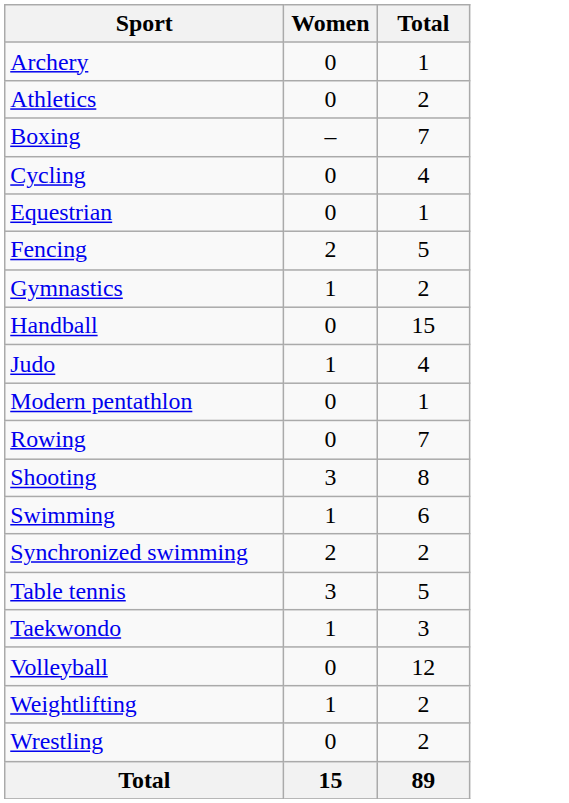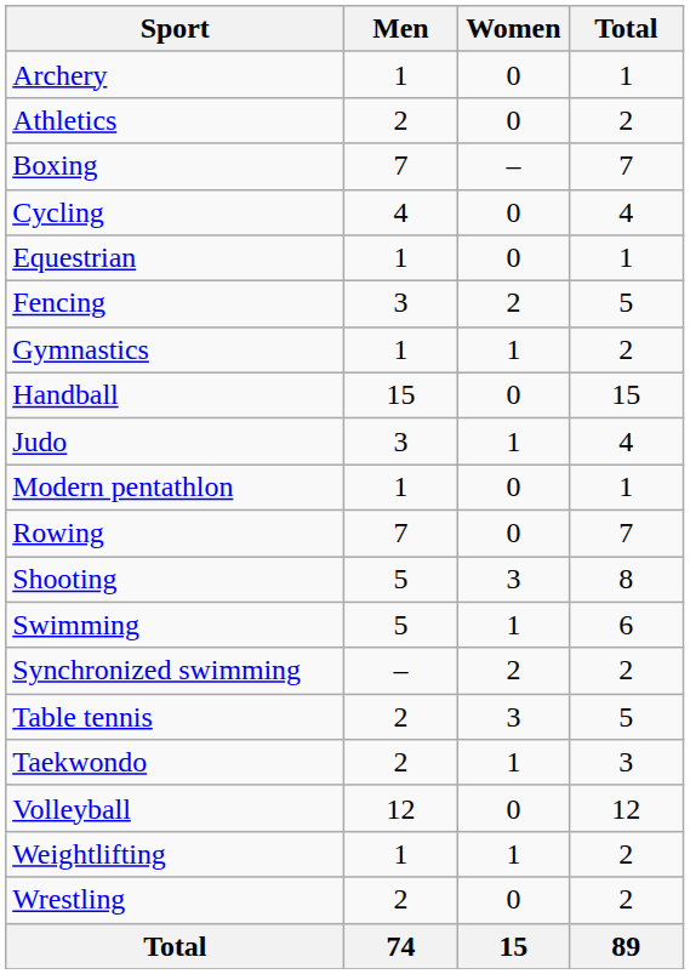+ column: Men | 1 | 2 | 7 | 4 | 1 | 3 | 1 | 15 | 3 | 1 | 7 | 5 | 5 | – | 2 | 2 | 12 | 1 | 2 | 74
